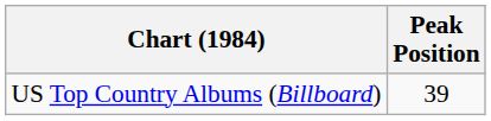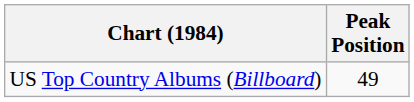US Top Country Albums (Billboard) | Peak Position: 39 -> 49
